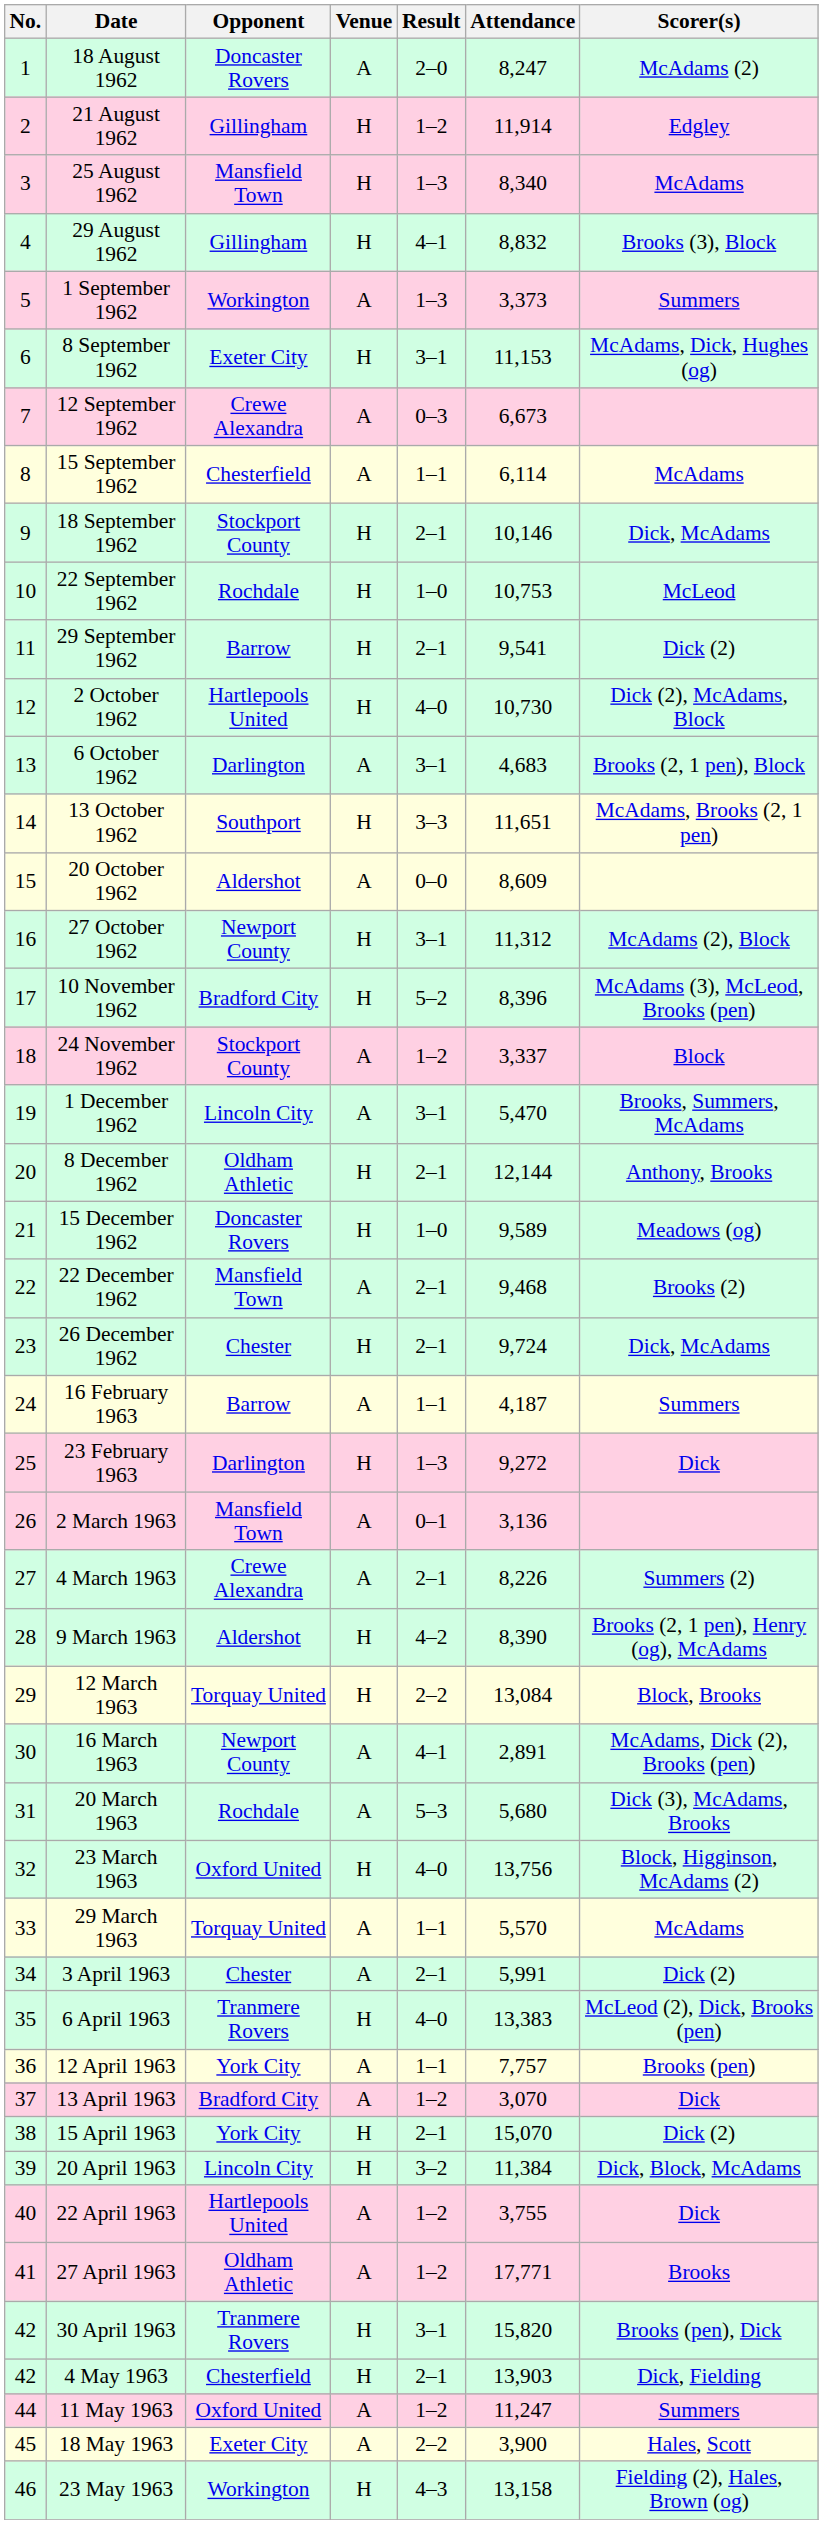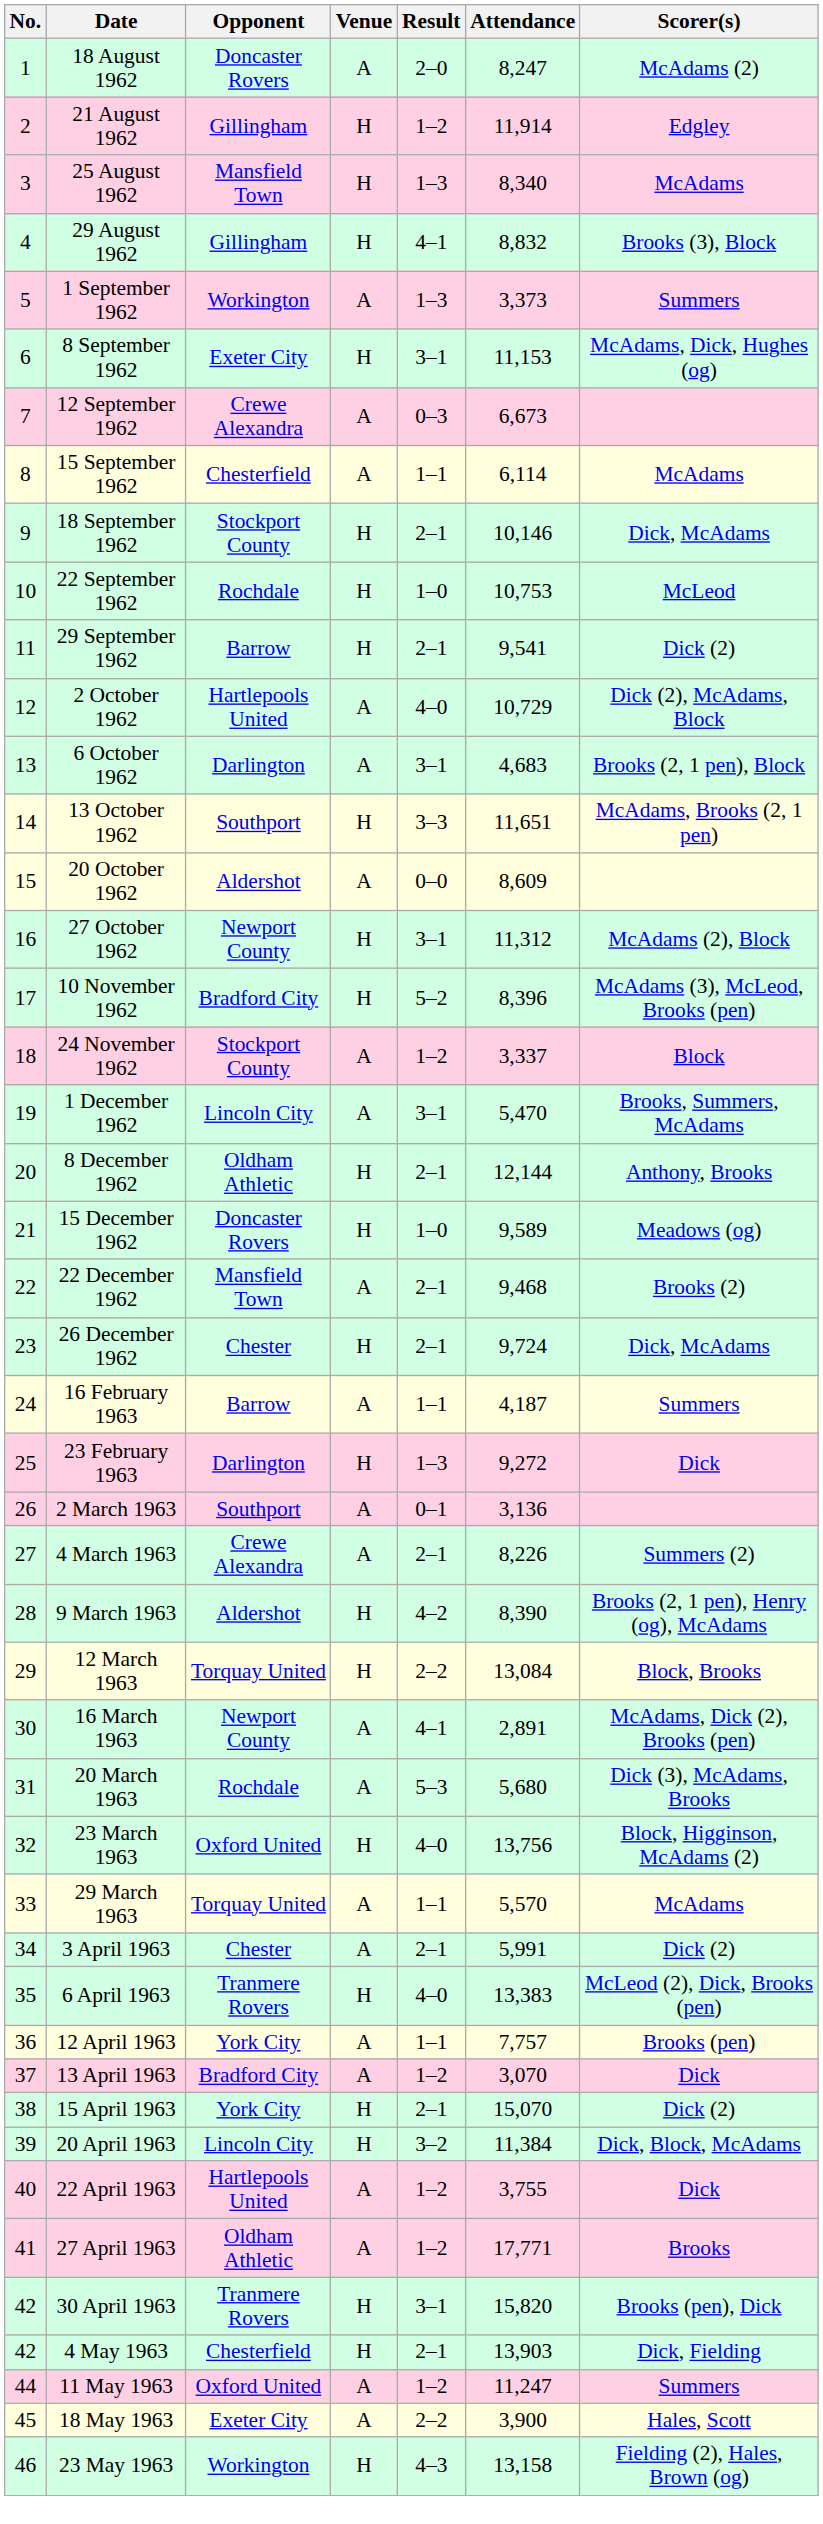2 October 1962 | Venue: H -> A
2 October 1962 | Attendance: 10,730 -> 10,729
2 March 1963 | Opponent: Mansfield Town -> Southport
